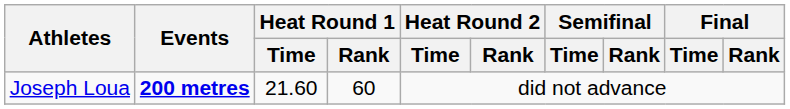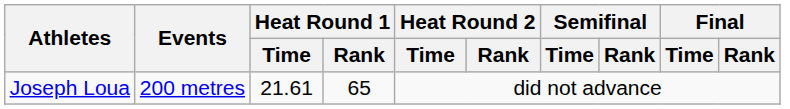Joseph Loua | Events: bold -> normal
Joseph Loua | Heat Round 1 / Time: 21.60 -> 21.61
Joseph Loua | Heat Round 1 / Rank: 60 -> 65
